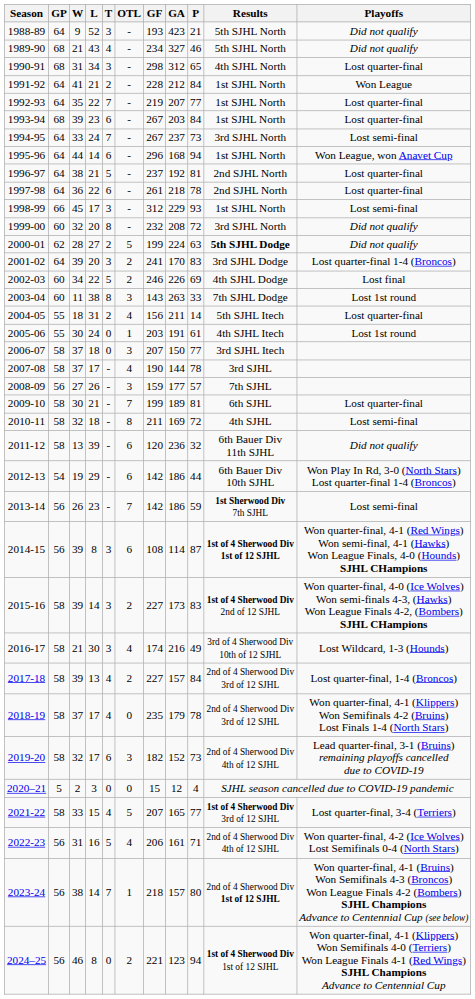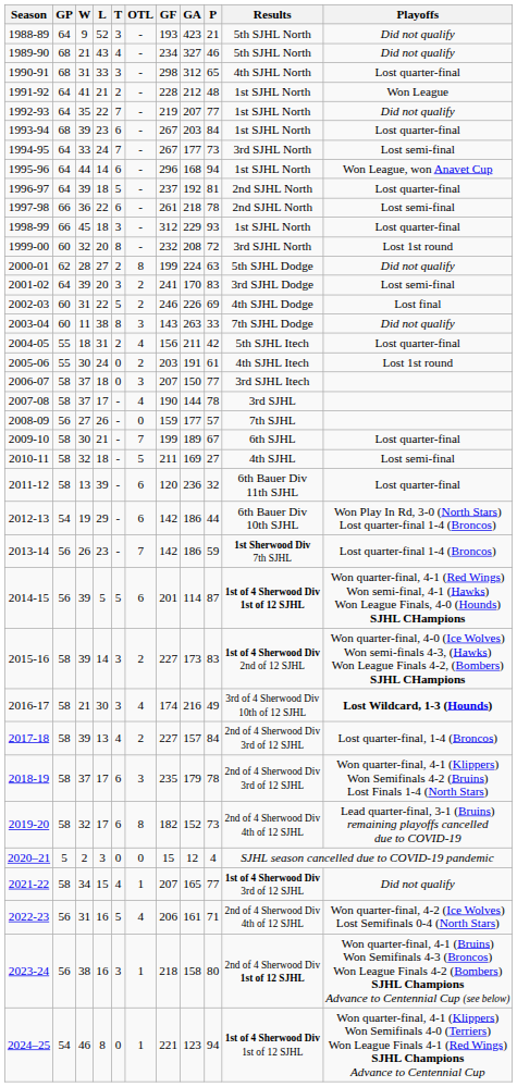1990-91 | L: 34 -> 33
1991-92 | P: 84 -> 48
1992-93 | Playoffs: Lost quarter-final -> Did not qualify
1994-95 | GA: 237 -> 177
1996-97 | W: 38 -> 39
1996-97 | L: 21 -> 18
1997-98 | GP: 64 -> 66
1997-98 | Playoffs: Lost quarter-final -> Lost semi-final
1998-99 | L: 17 -> 18
1998-99 | Playoffs: Lost semi-final -> Lost quarter-final
1999-00 | Playoffs: Did not qualify -> Lost 1st round
2000-01 | OTL: 5 -> 8
2000-01 | Results: bold -> normal
2001-02 | Playoffs: Lost quarter-final 1-4 (Broncos) -> Lost semi-final
2002-03 | W: 34 -> 31
2003-04 | Playoffs: Lost 1st round -> Did not qualify
2004-05 | P: 14 -> 42
2005-06 | OTL: 1 -> 2
2008-09 | OTL: 3 -> 0
2009-10 | P: 81 -> 67
2010-11 | OTL: 8 -> 5
2010-11 | P: 72 -> 27
2011-12 | Playoffs: Did not qualify -> Lost quarter-final
2013-14 | Playoffs: Lost semi-final -> Lost quarter-final 1-4 (Broncos)
2014-15 | L: 8 -> 5
2014-15 | T: 3 -> 5
2014-15 | GF: 108 -> 201
2016-17 | Playoffs: normal -> bold
2018-19 | T: 4 -> 6
2018-19 | OTL: 0 -> 3
2019-20 | OTL: 3 -> 8
2021-22 | W: 33 -> 34
2021-22 | OTL: 5 -> 1
2021-22 | Playoffs: Lost quarter-final, 3-4 (Terriers) -> Did not qualify
2023-24 | L: 14 -> 16
2023-24 | T: 7 -> 3
2023-24 | GA: 157 -> 158
2024–25 | GP: 56 -> 54
2024–25 | OTL: 2 -> 1
